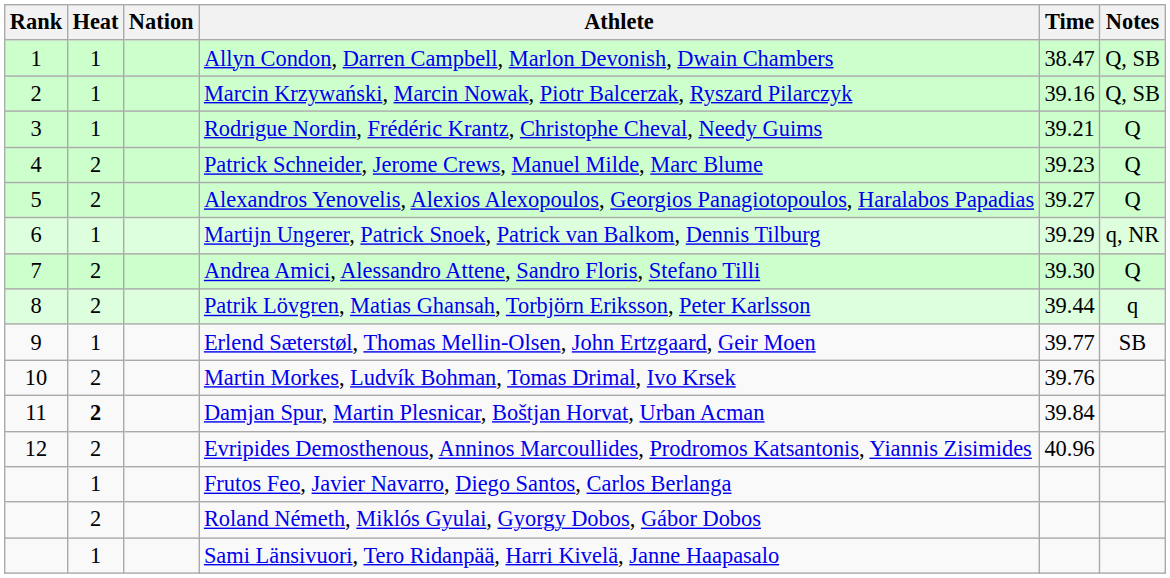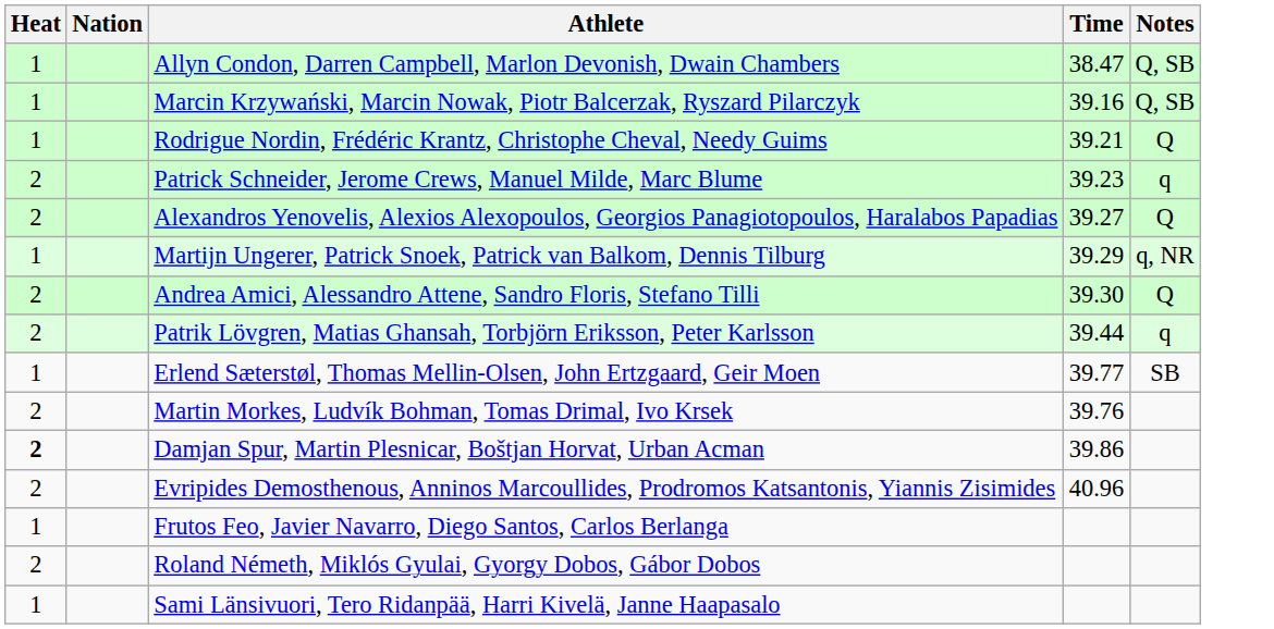- column: Rank | 1 | 2 | 3 | 4 | 5 | 6 | 7 | 8 | 9 | 10 | 11 | 12
Patrick Schneider, Jerome Crews, Manuel Milde, Marc Blume | Notes: Q -> q
Damjan Spur, Martin Plesnicar, Boštjan Horvat, Urban Acman | Time: 39.84 -> 39.86
